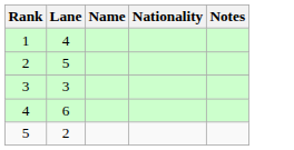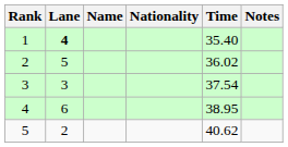+ column: Time | 35.40 | 36.02 | 37.54 | 38.95 | 40.62
1 | Lane: normal -> bold
